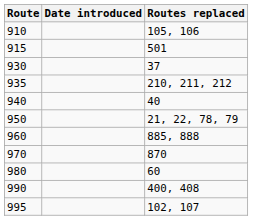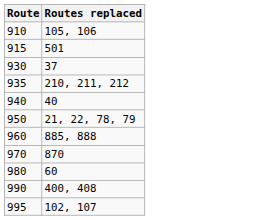- column: Date introduced
